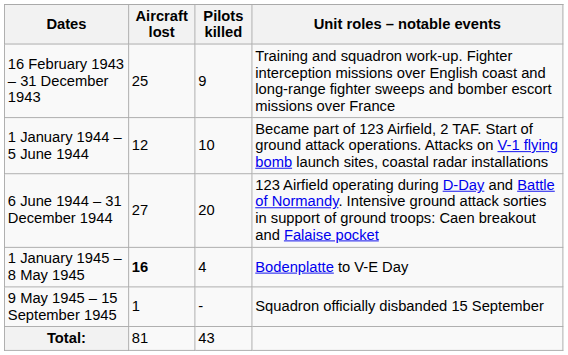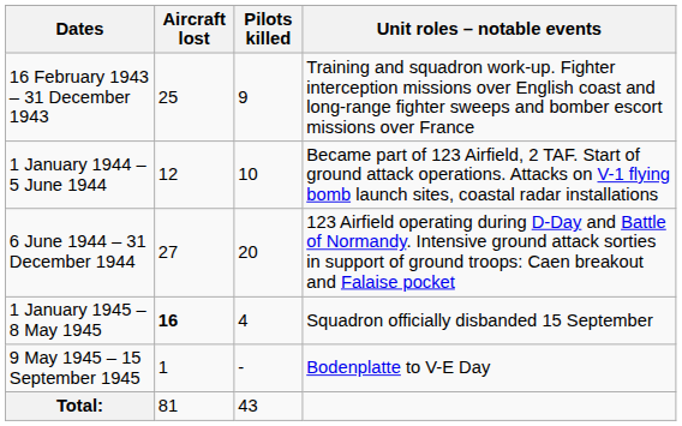1 January 1945 – 8 May 1945 | Unit roles – notable events: Bodenplatte to V-E Day -> Squadron officially disbanded 15 September
9 May 1945 – 15 September 1945 | Unit roles – notable events: Squadron officially disbanded 15 September -> Bodenplatte to V-E Day
